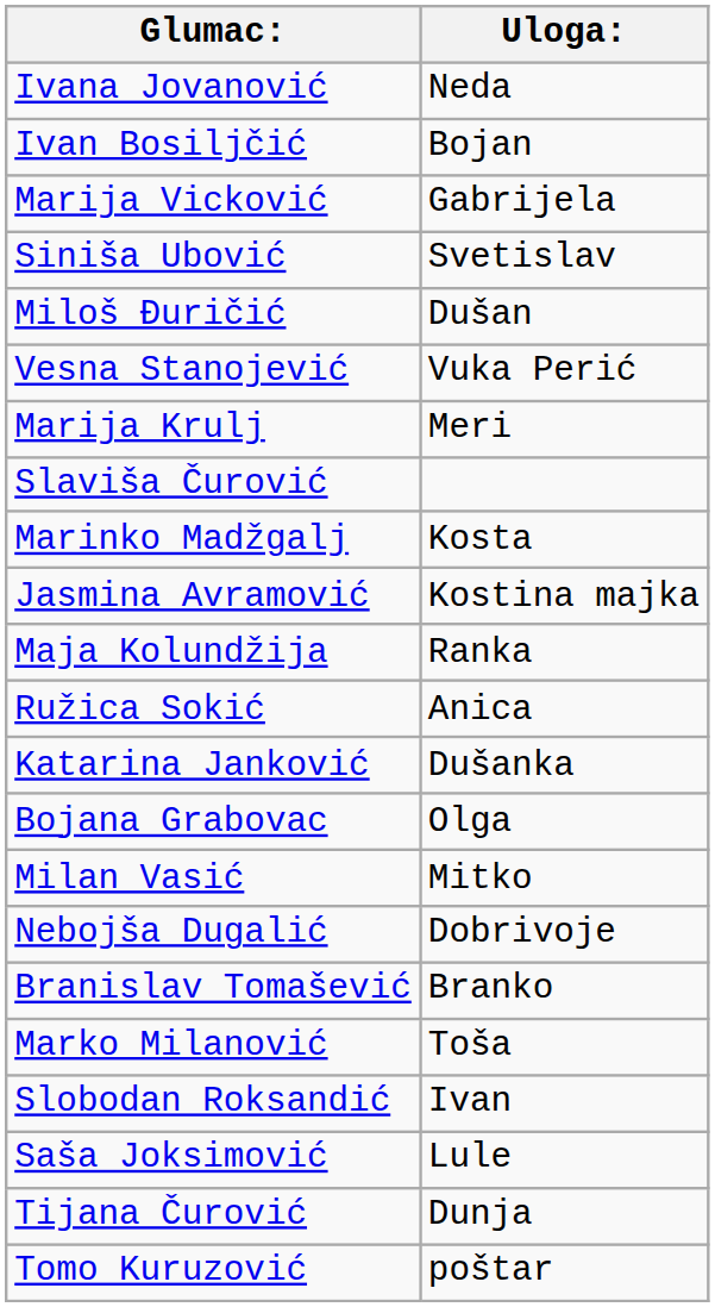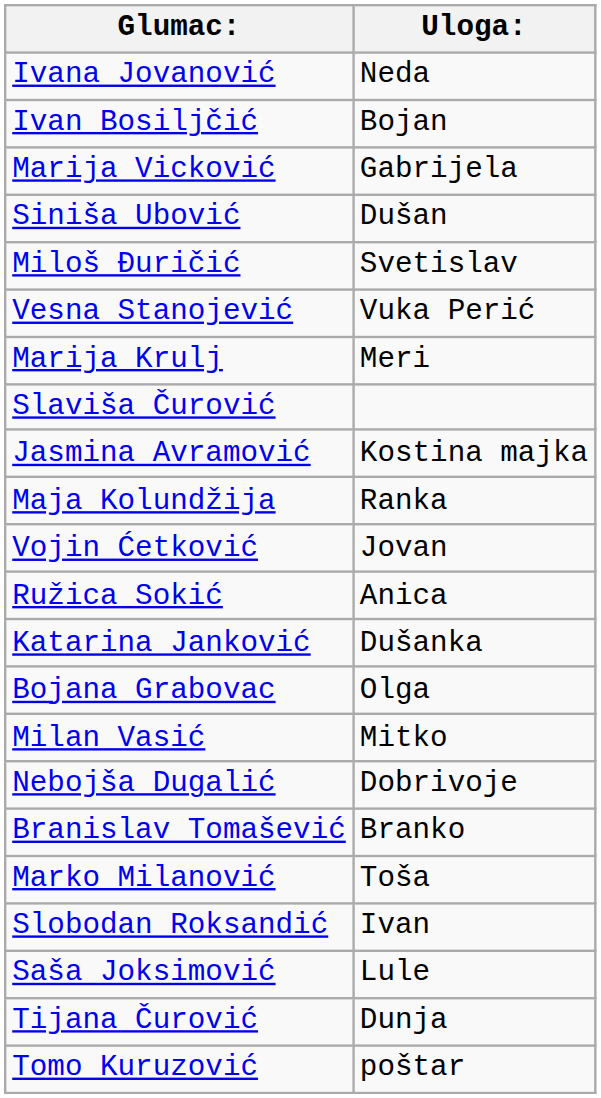Siniša Ubović | Uloga:: Svetislav -> Dušan
Miloš Đuričić | Uloga:: Dušan -> Svetislav
- row: Marinko Madžgalj | Kosta
+ row: Vojin Ćetković | Jovan
